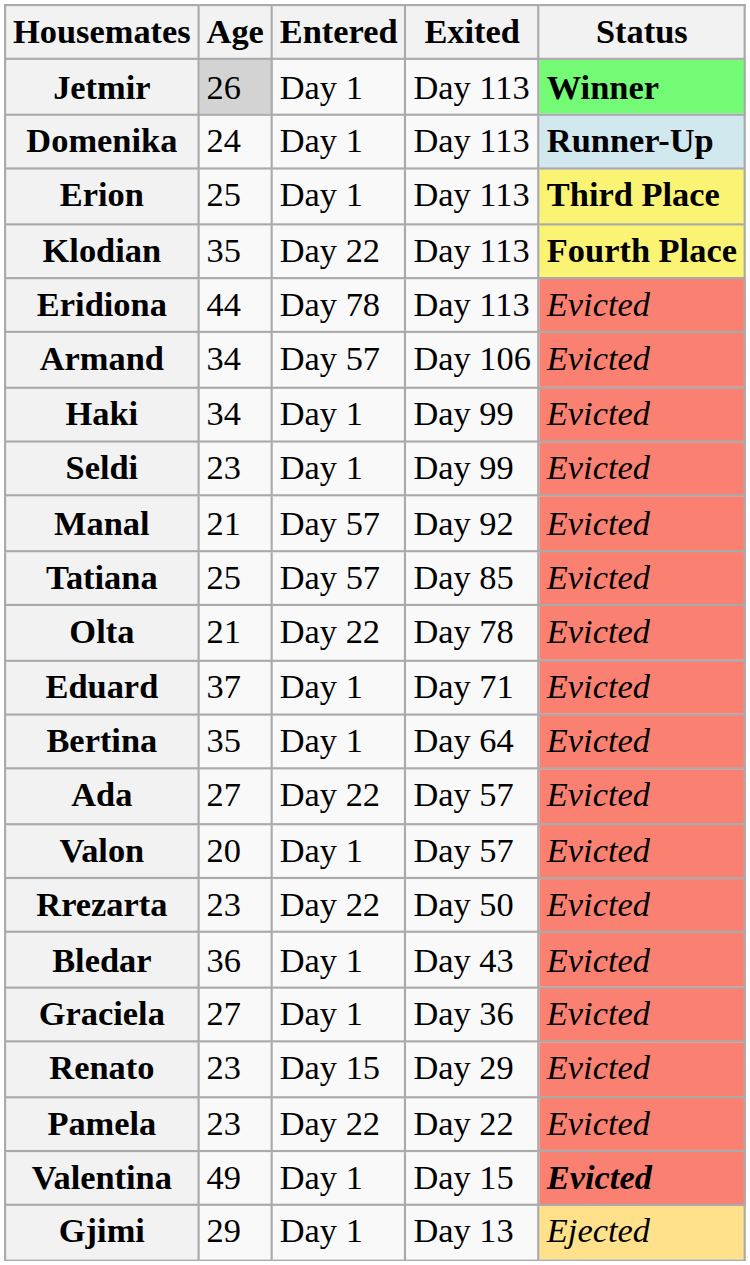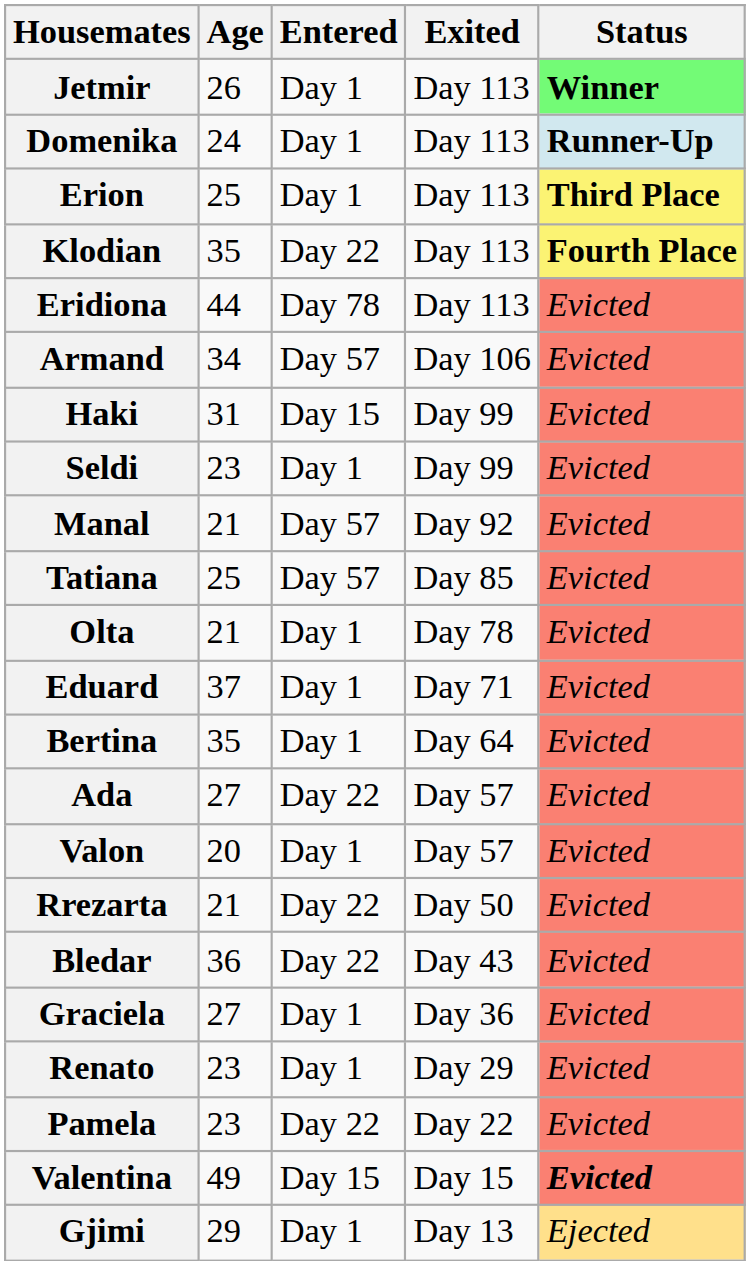Jetmir | Age: lightgrey background -> no background
Haki | Age: 34 -> 31
Haki | Entered: Day 1 -> Day 15
Olta | Entered: Day 22 -> Day 1
Rrezarta | Age: 23 -> 21
Bledar | Entered: Day 1 -> Day 22
Renato | Entered: Day 15 -> Day 1
Valentina | Entered: Day 1 -> Day 15
